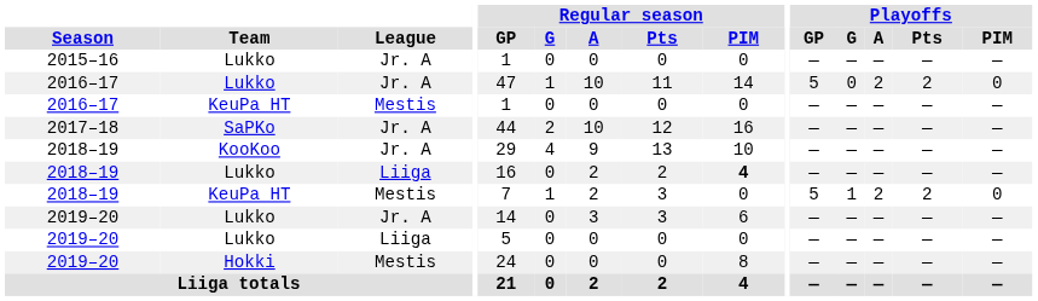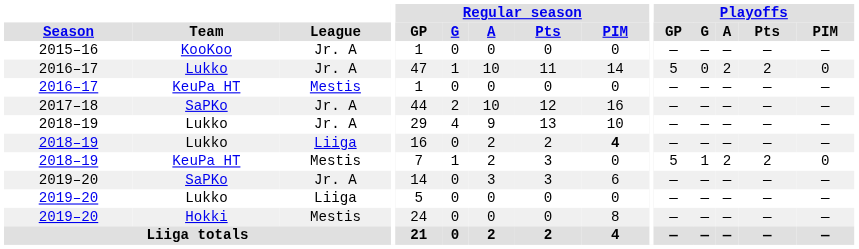2015–16 | Team: Lukko -> KooKoo
2018–19 / Jr. A | Team: KooKoo -> Lukko
2019–20 / Jr. A | Team: Lukko -> SaPKo
